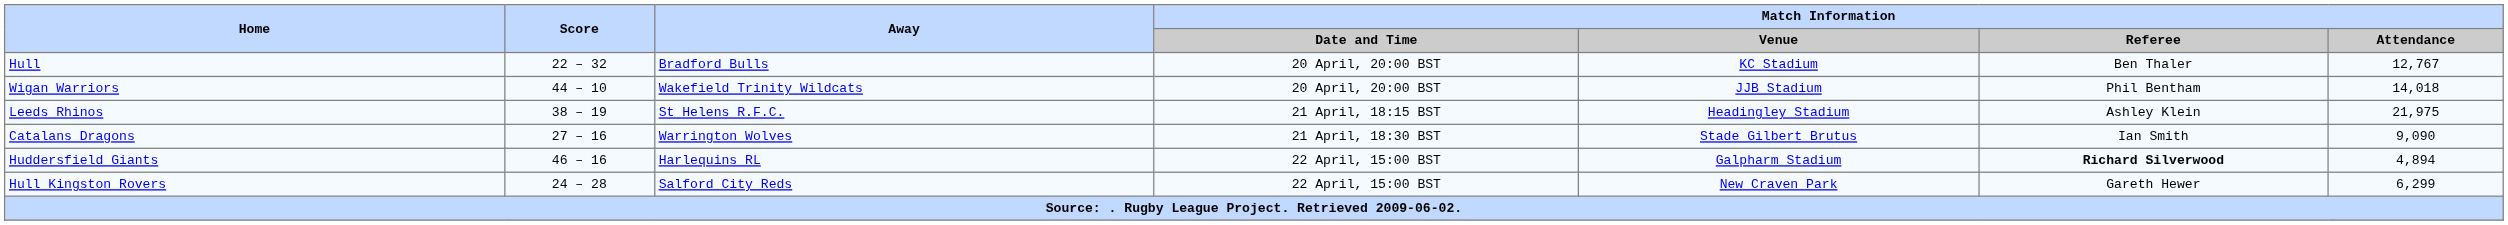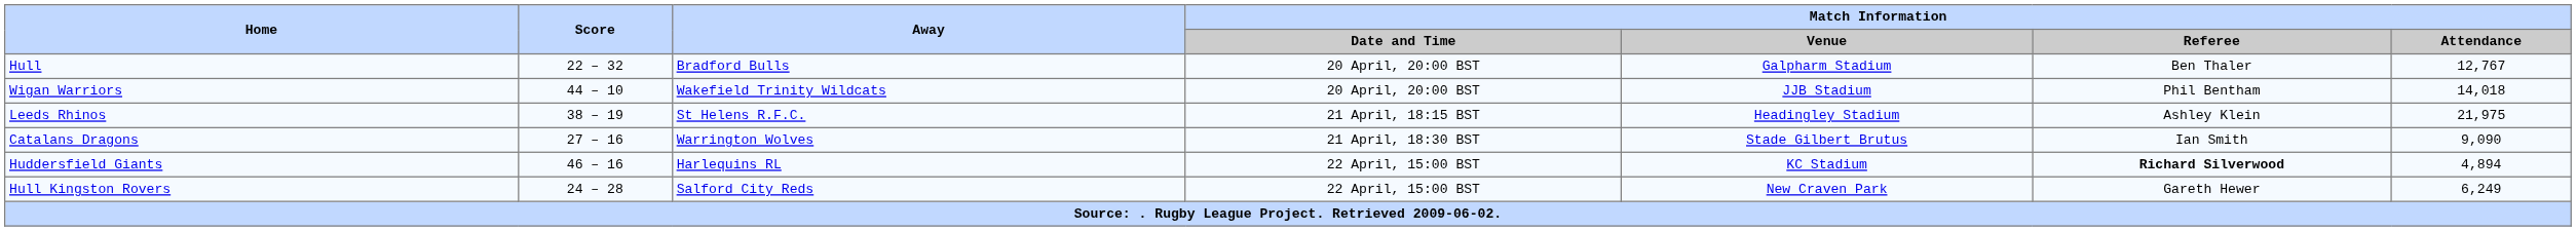Hull | Match Information / Venue: KC Stadium -> Galpharm Stadium
Huddersfield Giants | Match Information / Venue: Galpharm Stadium -> KC Stadium
Hull Kingston Rovers | Match Information / Attendance: 6,299 -> 6,249
